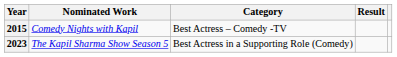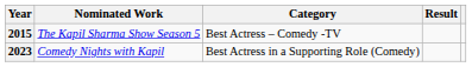2015 | Nominated Work: Comedy Nights with Kapil -> The Kapil Sharma Show Season 5
2023 | Nominated Work: The Kapil Sharma Show Season 5 -> Comedy Nights with Kapil
